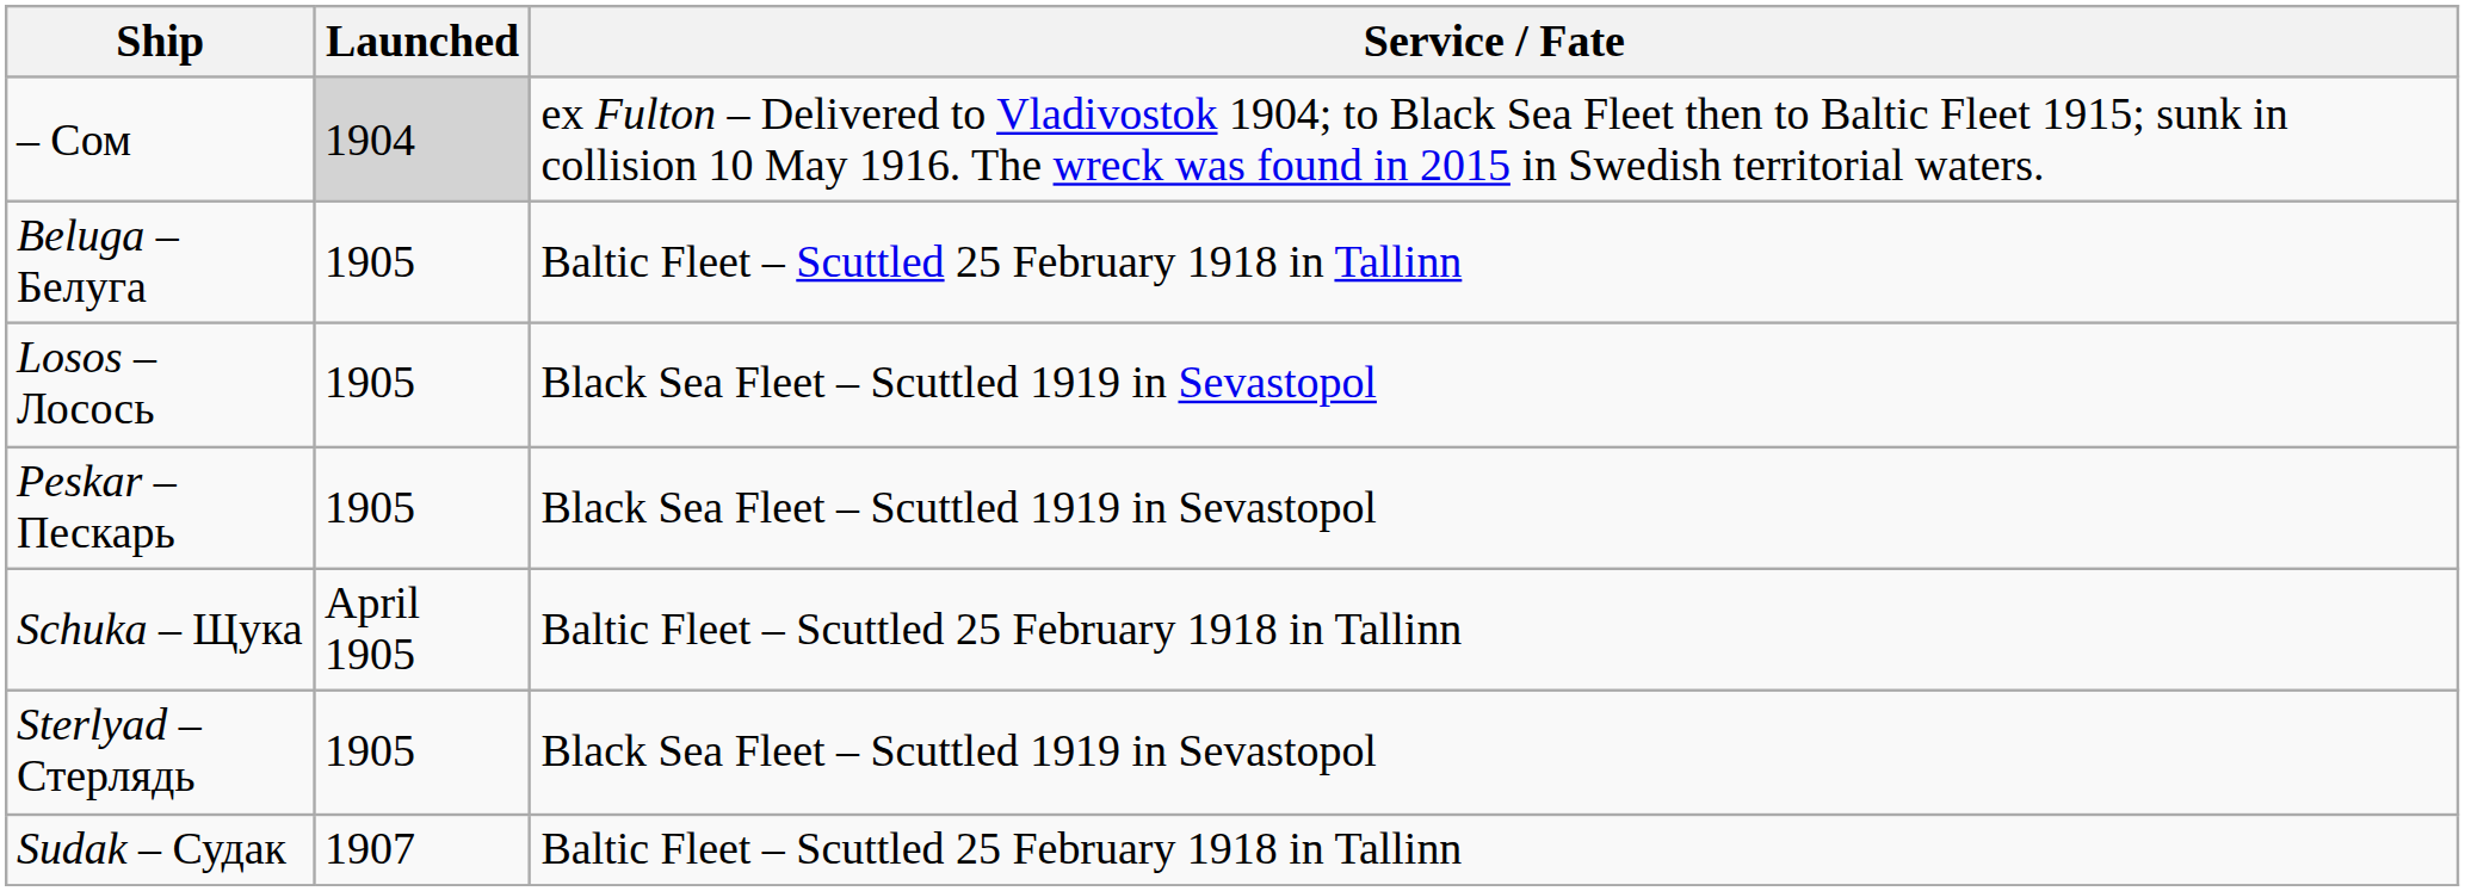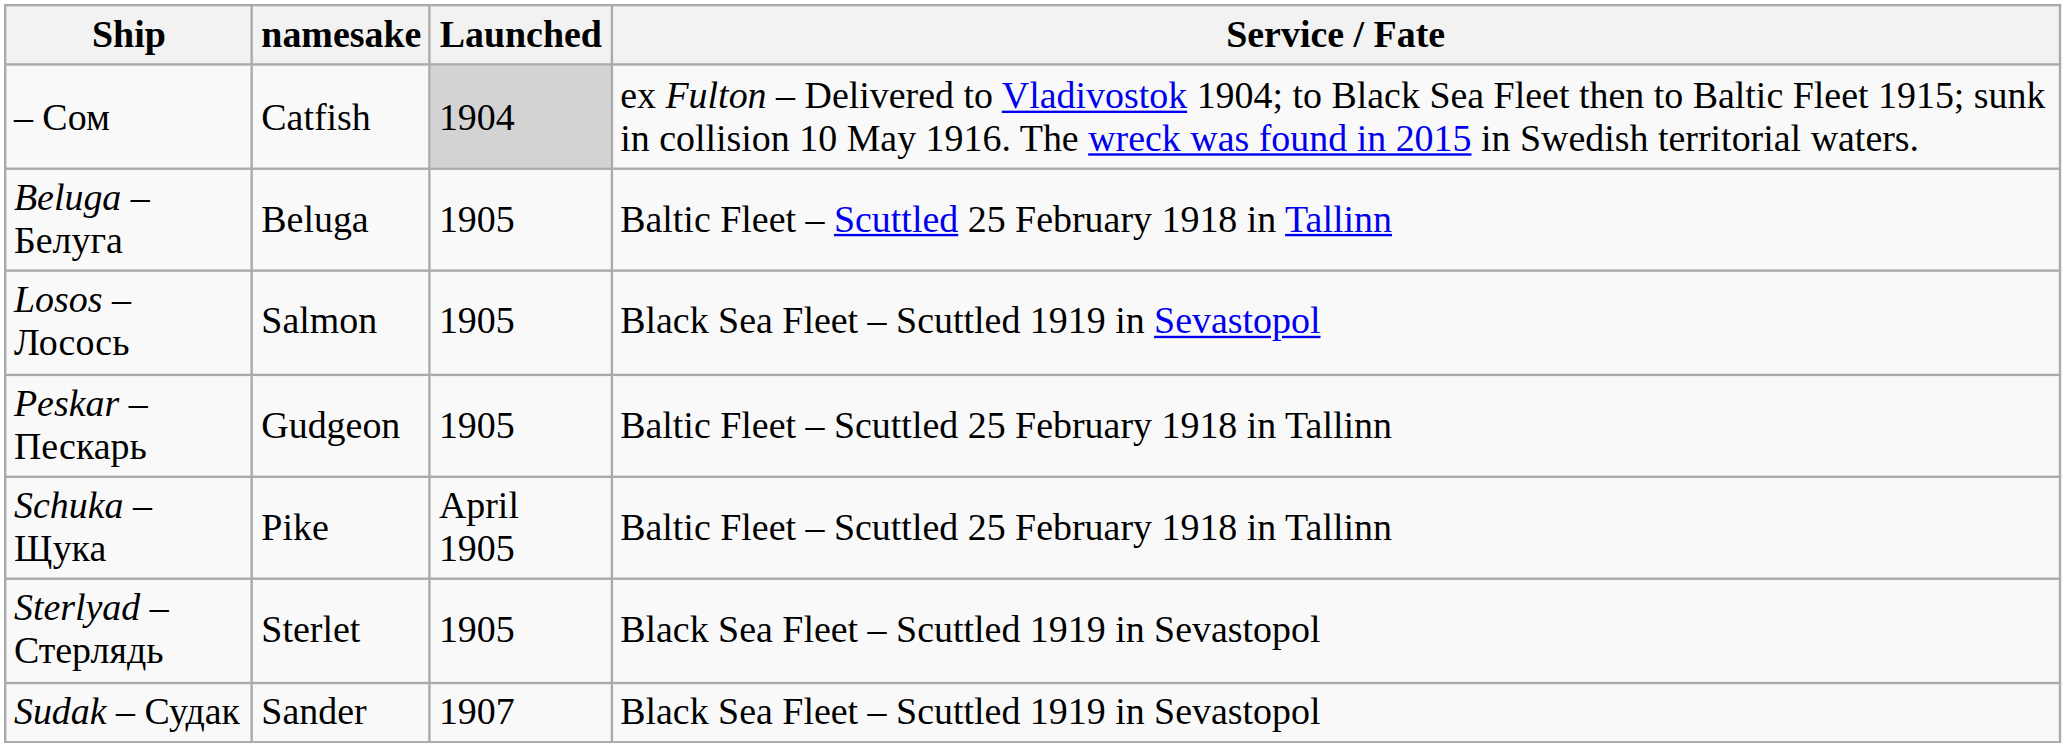+ column: namesake | Catfish | Beluga | Salmon | Gudgeon | Pike | Sterlet | Sander
Peskar – Пескарь | Service / Fate: Black Sea Fleet – Scuttled 1919 in Sevastopol -> Baltic Fleet – Scuttled 25 February 1918 in Tallinn
Sudak – Судак | Service / Fate: Baltic Fleet – Scuttled 25 February 1918 in Tallinn -> Black Sea Fleet – Scuttled 1919 in Sevastopol
